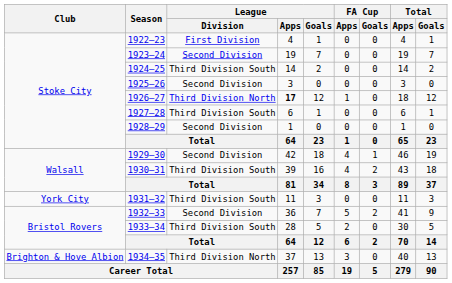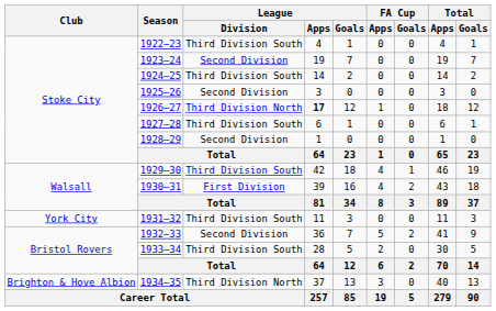1922–23 | League / Division: First Division -> Third Division South
1929–30 | League / Division: Second Division -> Third Division South
1930–31 | League / Division: Third Division South -> First Division
